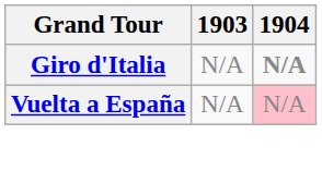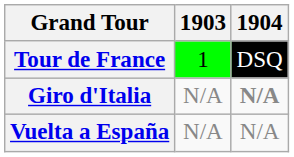+ row: Tour de France | 1 | DSQ
Vuelta a España | 1904: pink background -> no background
